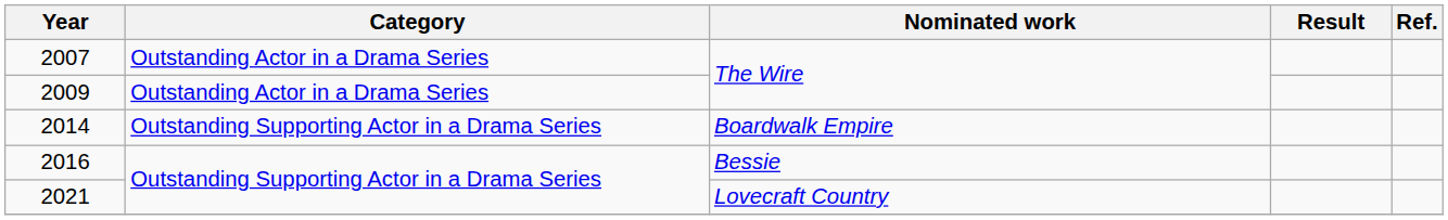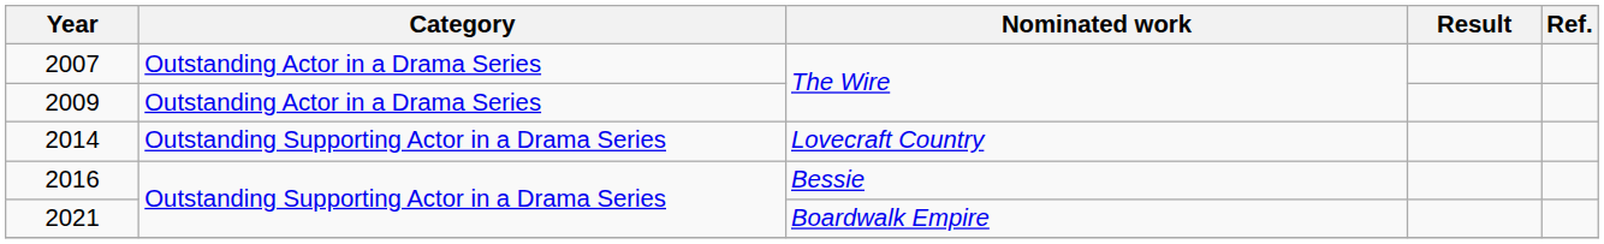2014 | Nominated work: Boardwalk Empire -> Lovecraft Country
2021 | Nominated work: Lovecraft Country -> Boardwalk Empire
